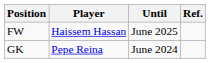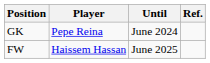rows swapped: GK <-> FW
